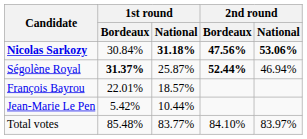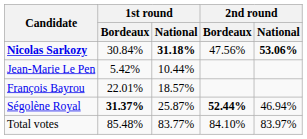Nicolas Sarkozy | 2nd round / Bordeaux: bold -> normal
rows swapped: Ségolène Royal <-> Jean-Marie Le Pen
